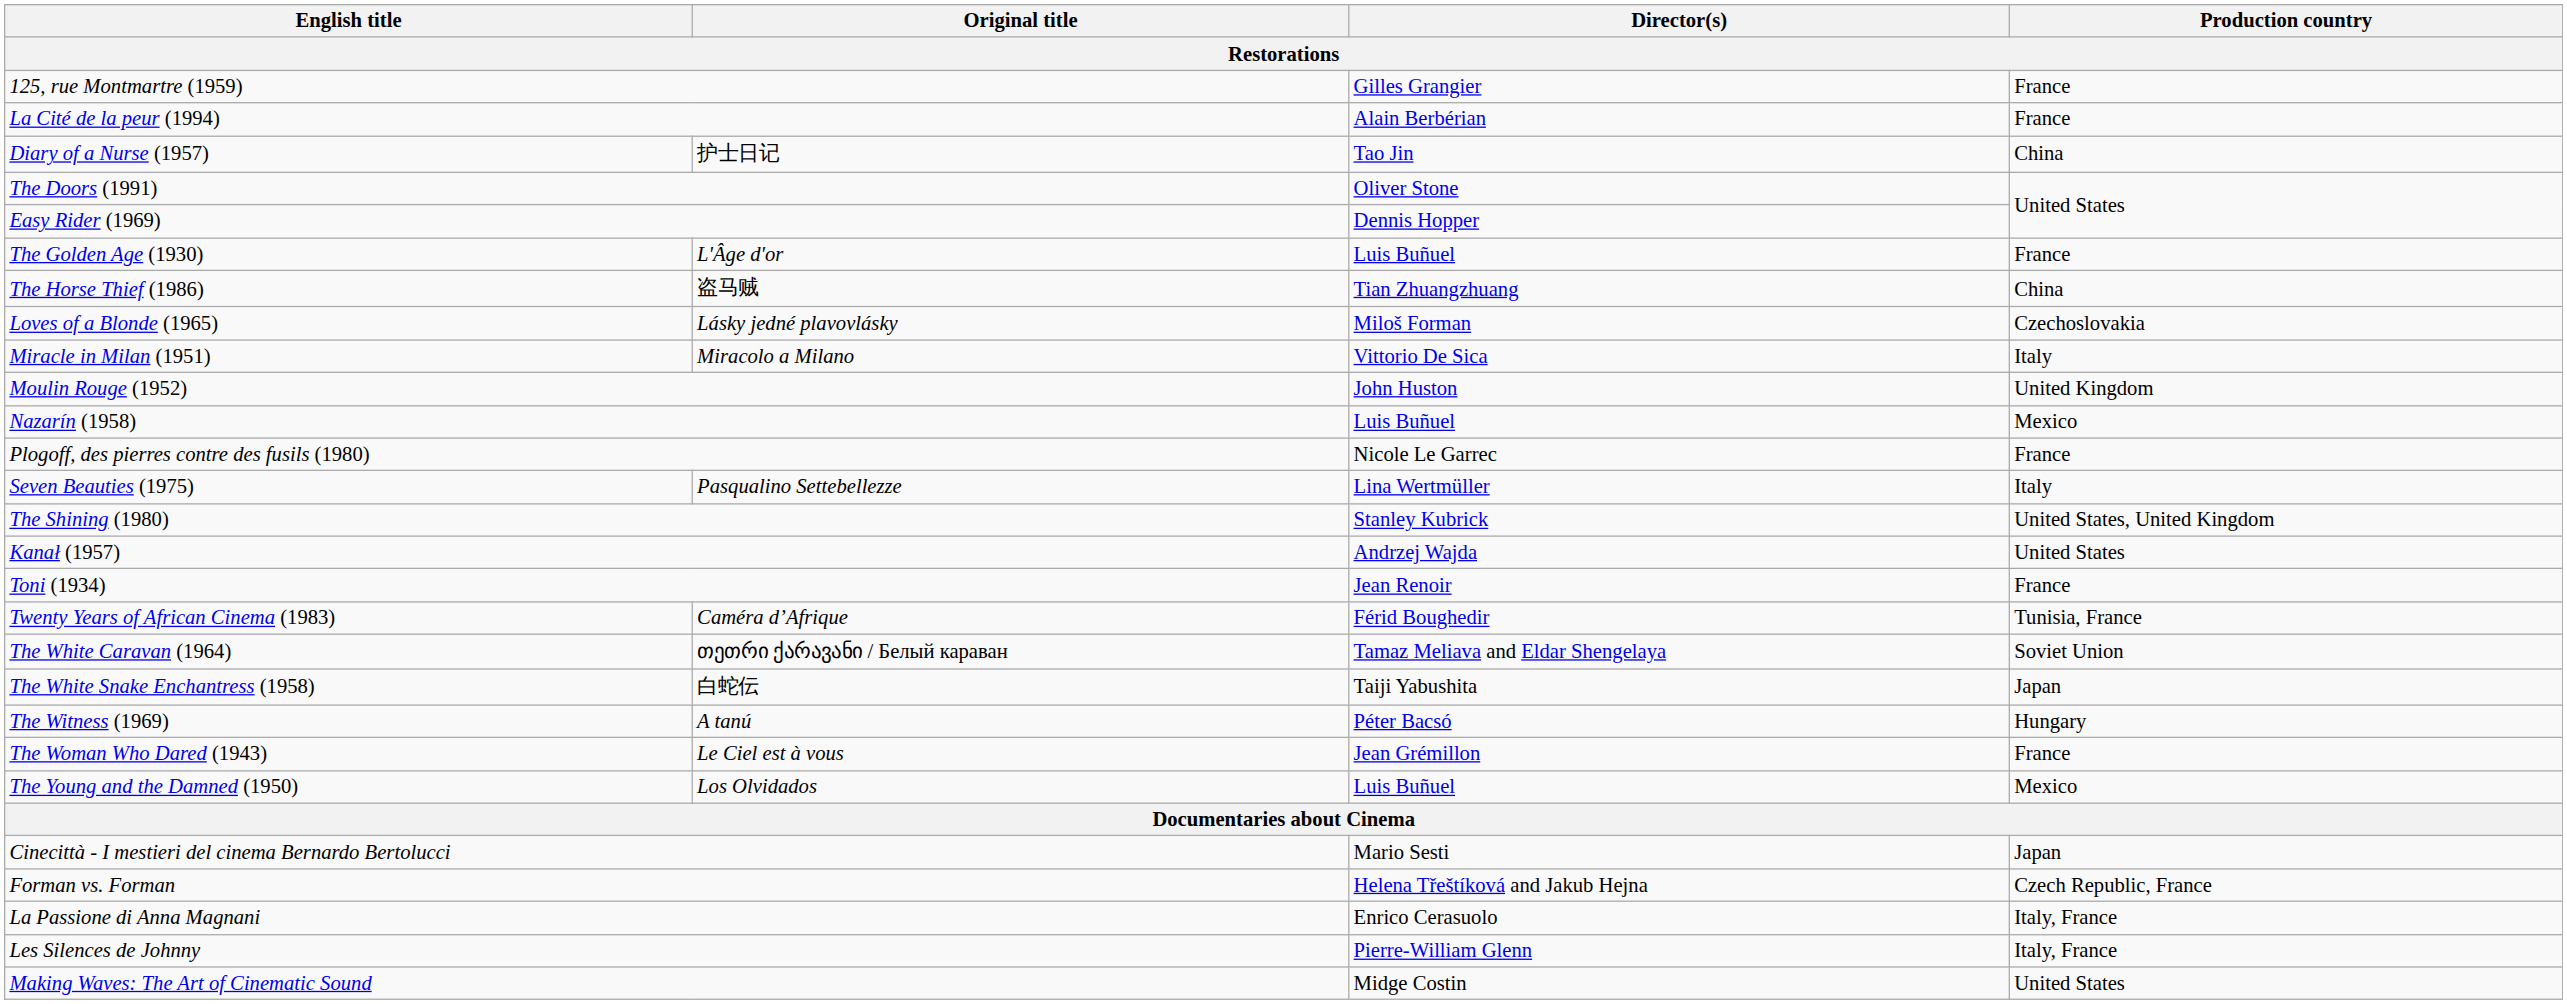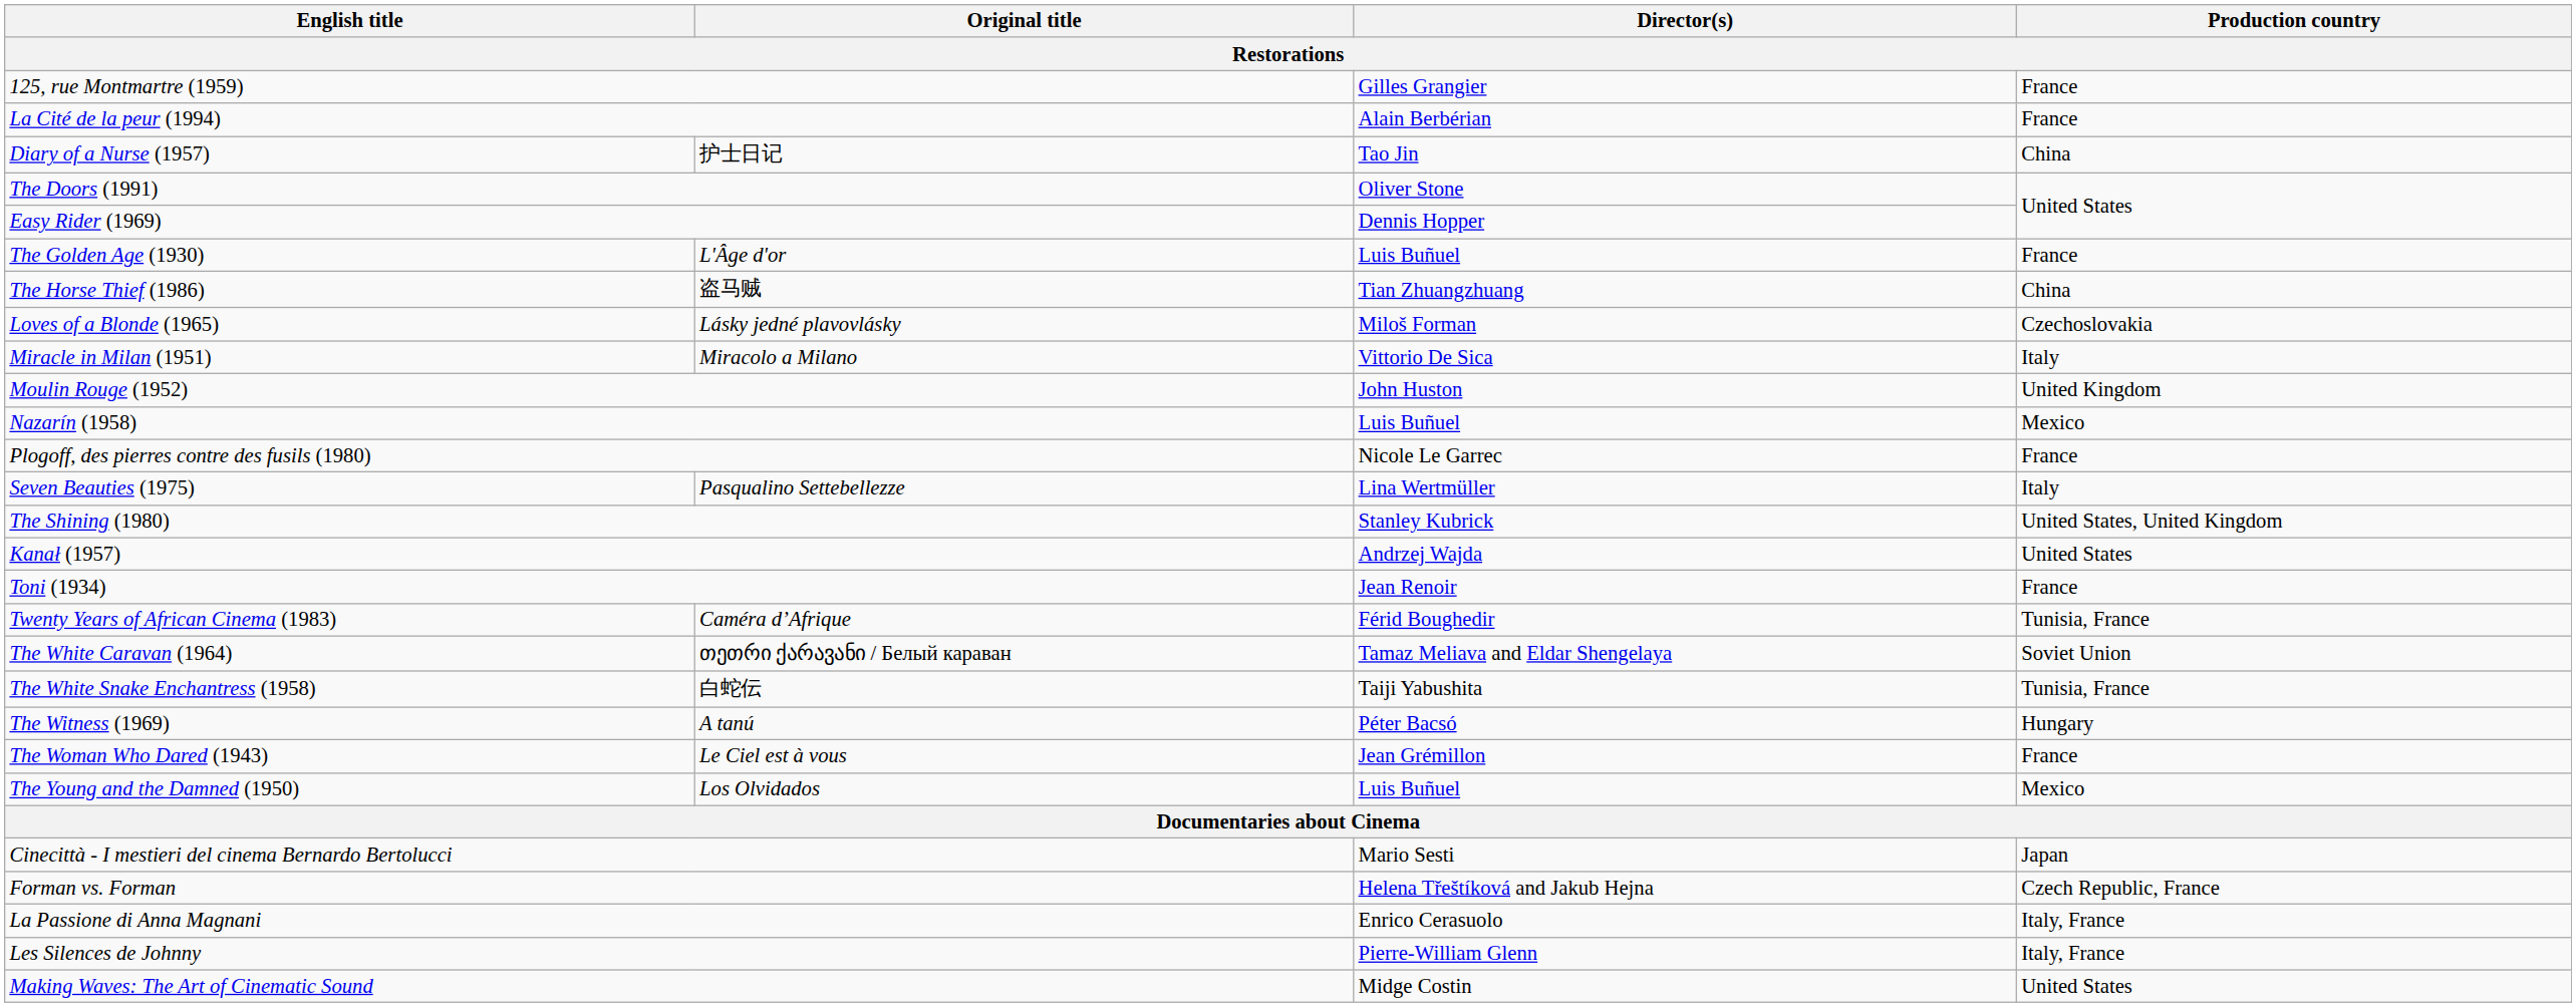The White Snake Enchantress (1958) | Production country: Japan -> Tunisia, France
